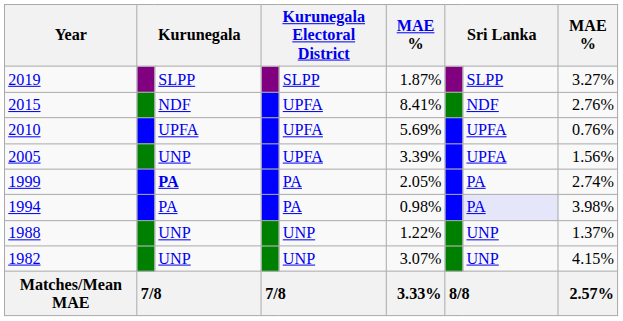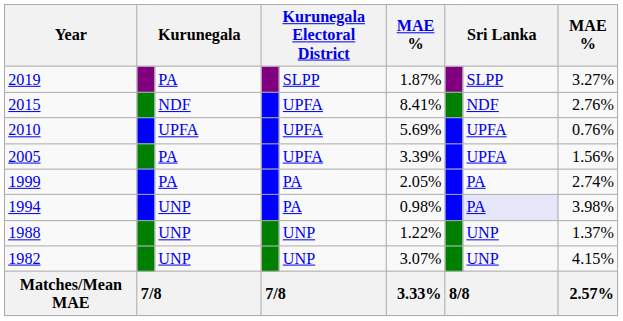2019 | column 3: SLPP -> PA
2005 | column 3: UNP -> PA
1999 | column 3: bold -> normal
1994 | column 3: PA -> UNP
